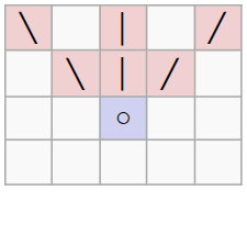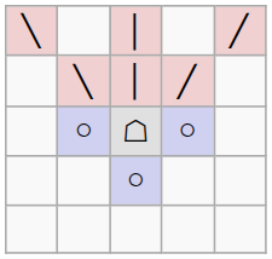+ row: ○ | ☖ | ○
